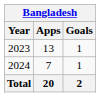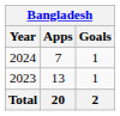rows swapped: 2023 <-> 2024
